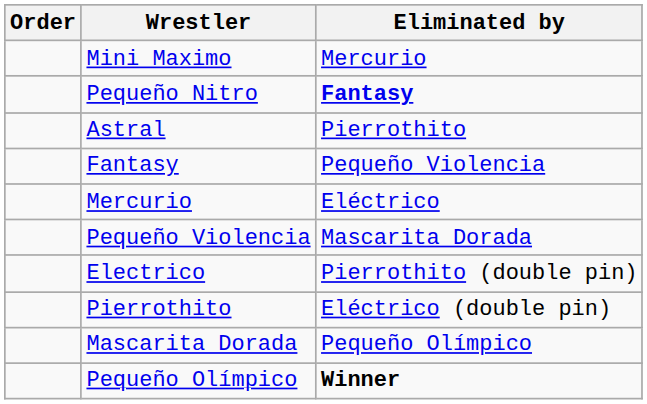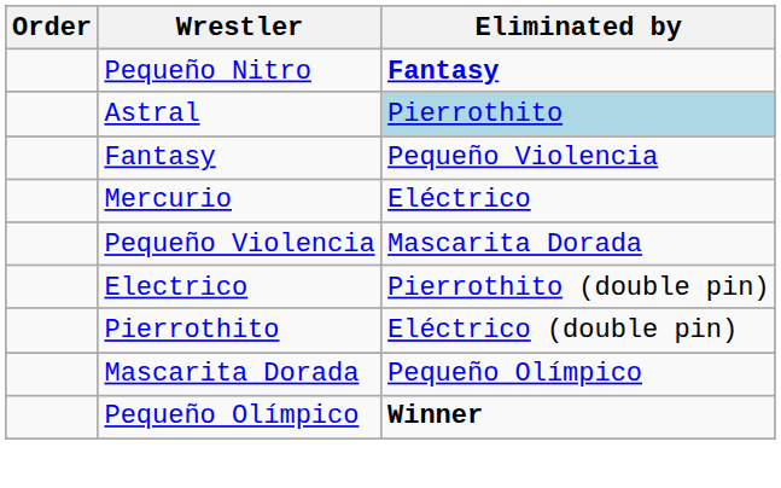- row: Mini Maximo | Mercurio
Astral | Eliminated by: no background -> lightblue background
